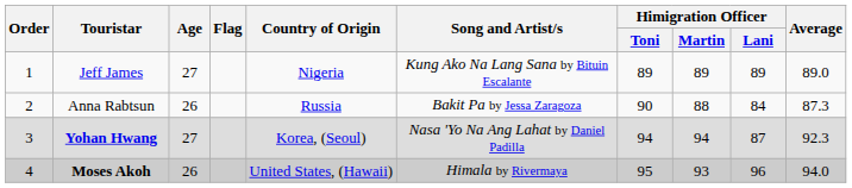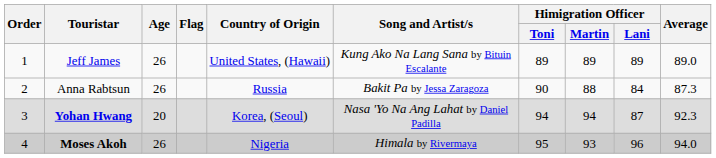Jeff James | Age: 27 -> 26
Jeff James | Country of Origin: Nigeria -> United States, (Hawaii)
Yohan Hwang | Age: 27 -> 20
Moses Akoh | Country of Origin: United States, (Hawaii) -> Nigeria
